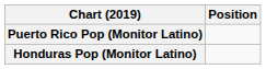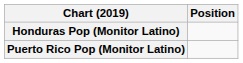rows swapped: Honduras Pop (Monitor Latino) <-> Puerto Rico Pop (Monitor Latino)
